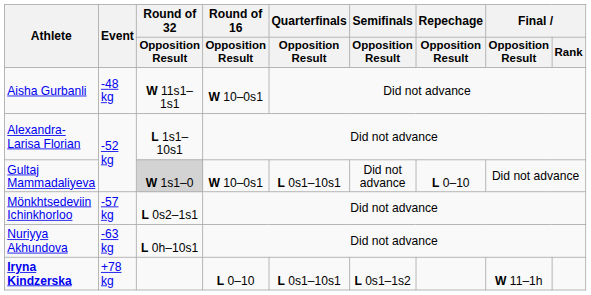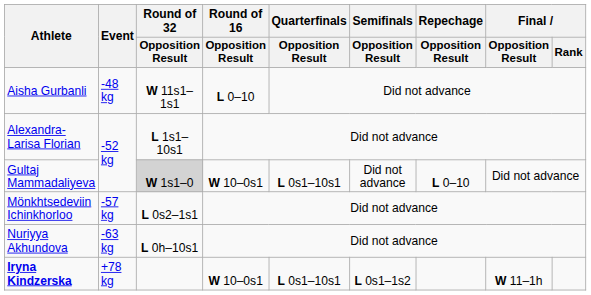Aisha Gurbanli | Round of 16 / Opposition Result: W 10–0s1 -> L 0–10
Iryna Kindzerska | Round of 16 / Opposition Result: L 0–10 -> W 10–0s1
